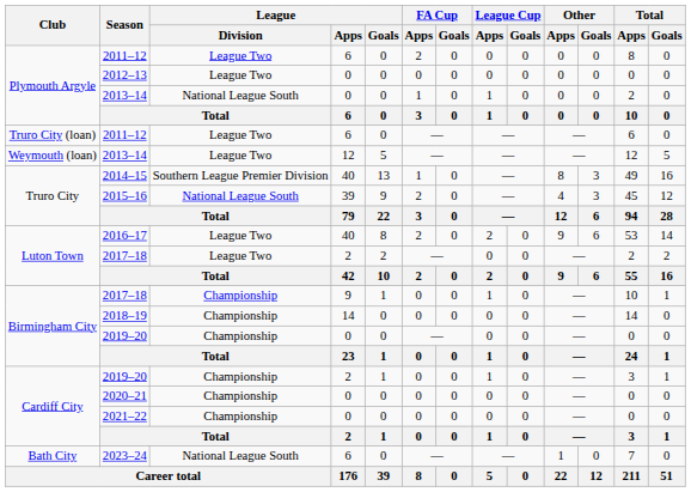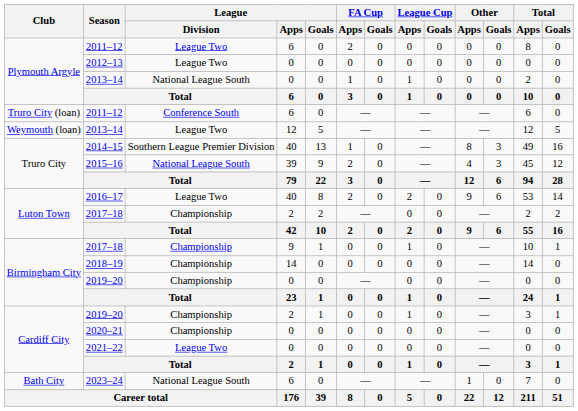Truro City (loan) / 2011–12 | League / Division: League Two -> Conference South
Luton Town / 2017–18 | League / Division: League Two -> Championship
2021–22 | League / Division: Championship -> League Two
